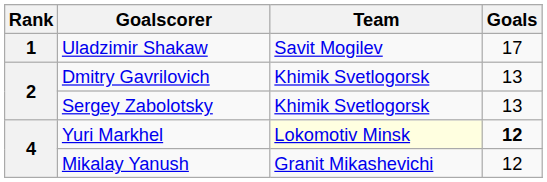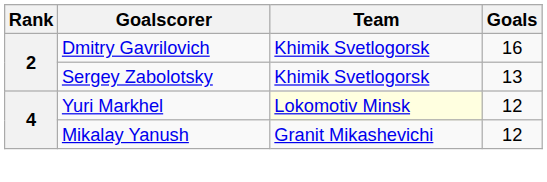- row: 1 | Uladzimir Shakaw | Savit Mogilev | 17
Dmitry Gavrilovich | Goals: 13 -> 16
Yuri Markhel | Goals: bold -> normal
